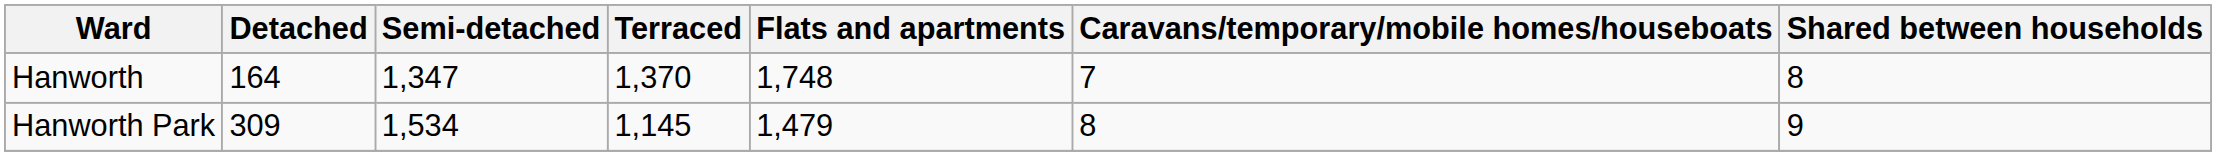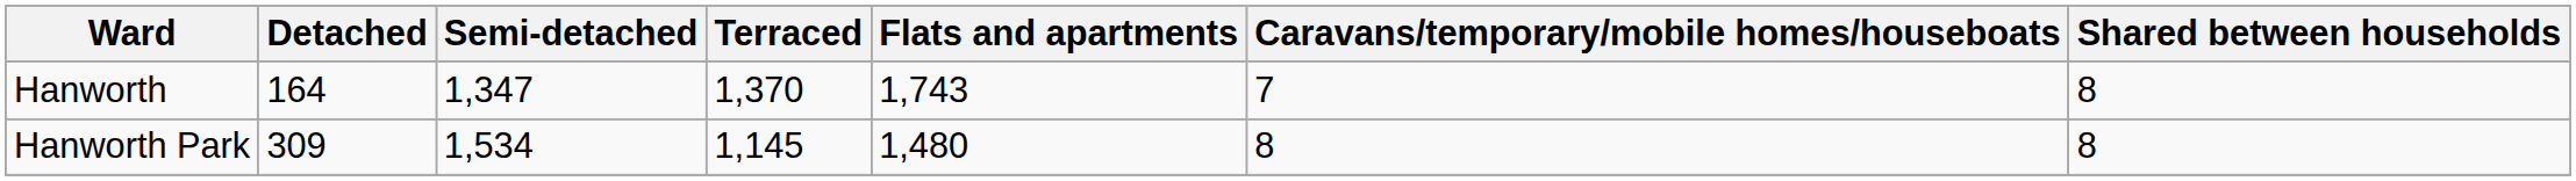Hanworth | Flats and apartments: 1,748 -> 1,743
Hanworth Park | Flats and apartments: 1,479 -> 1,480
Hanworth Park | Shared between households: 9 -> 8
